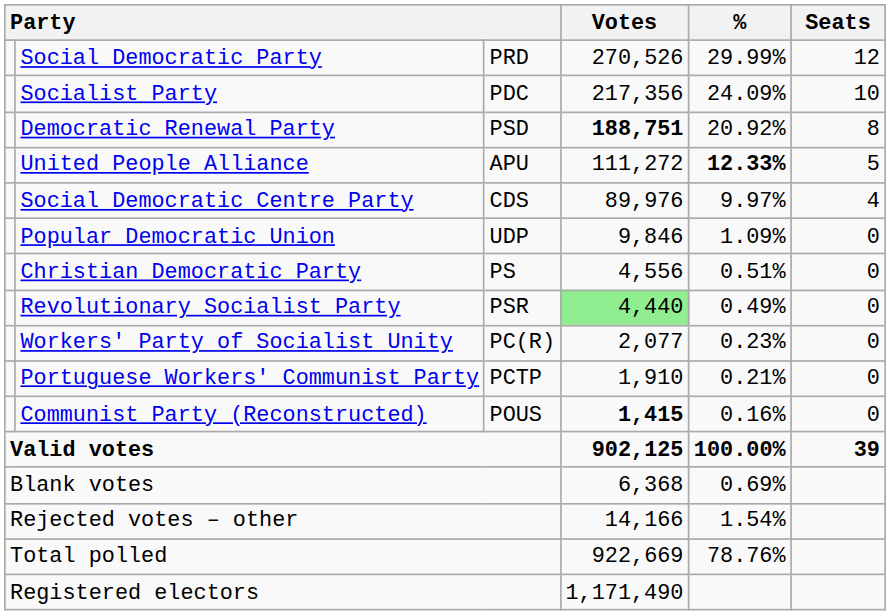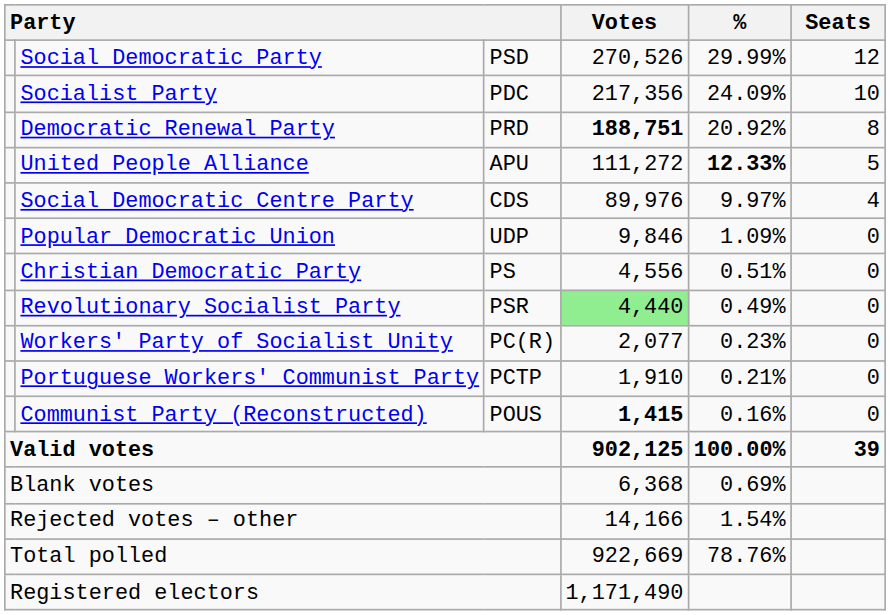Social Democratic Party | column 3: PRD -> PSD
Democratic Renewal Party | column 3: PSD -> PRD
